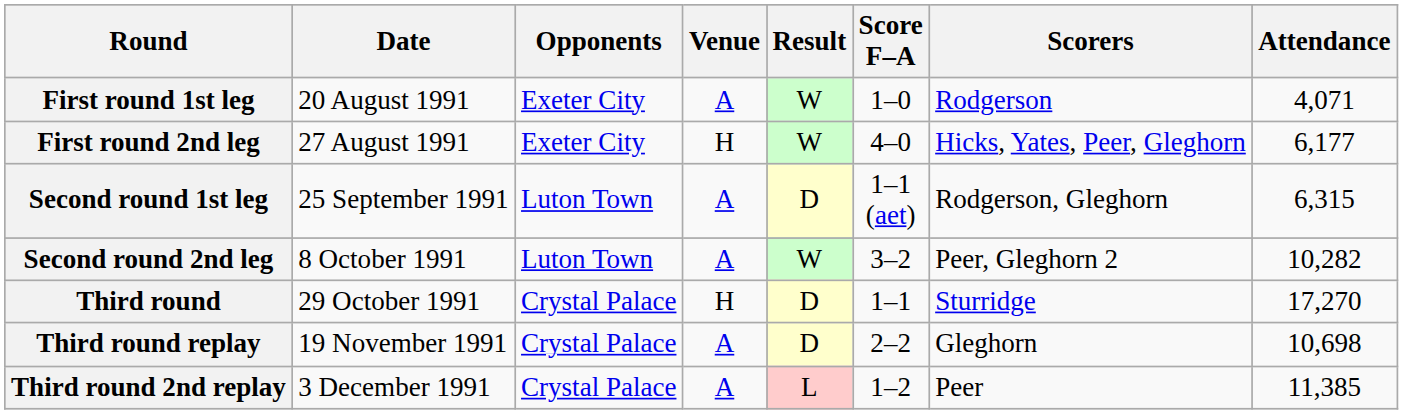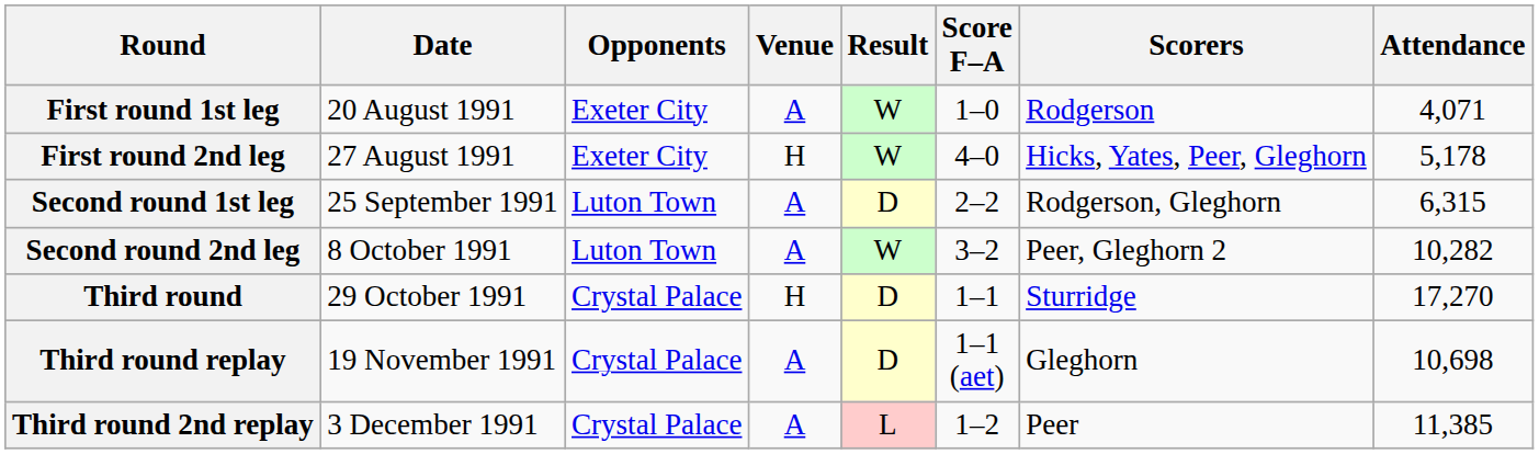First round 2nd leg | Attendance: 6,177 -> 5,178
Second round 1st leg | Score F–A: 1–1 (aet) -> 2–2
Third round replay | Score F–A: 2–2 -> 1–1 (aet)
